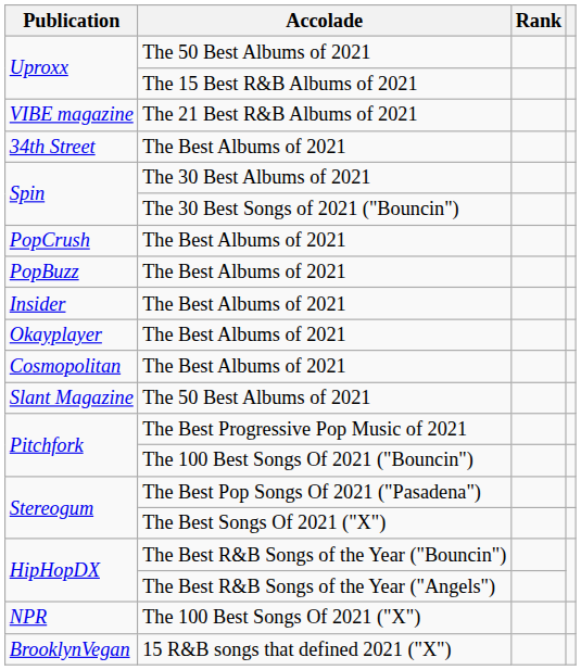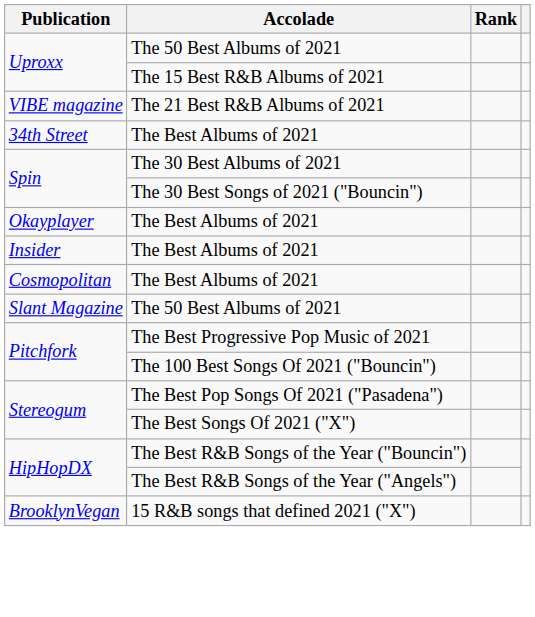- row: PopCrush | The Best Albums of 2021
- row: PopBuzz | The Best Albums of 2021
rows swapped: Okayplayer <-> Insider
- row: NPR | The 100 Best Songs Of 2021 ("X")
